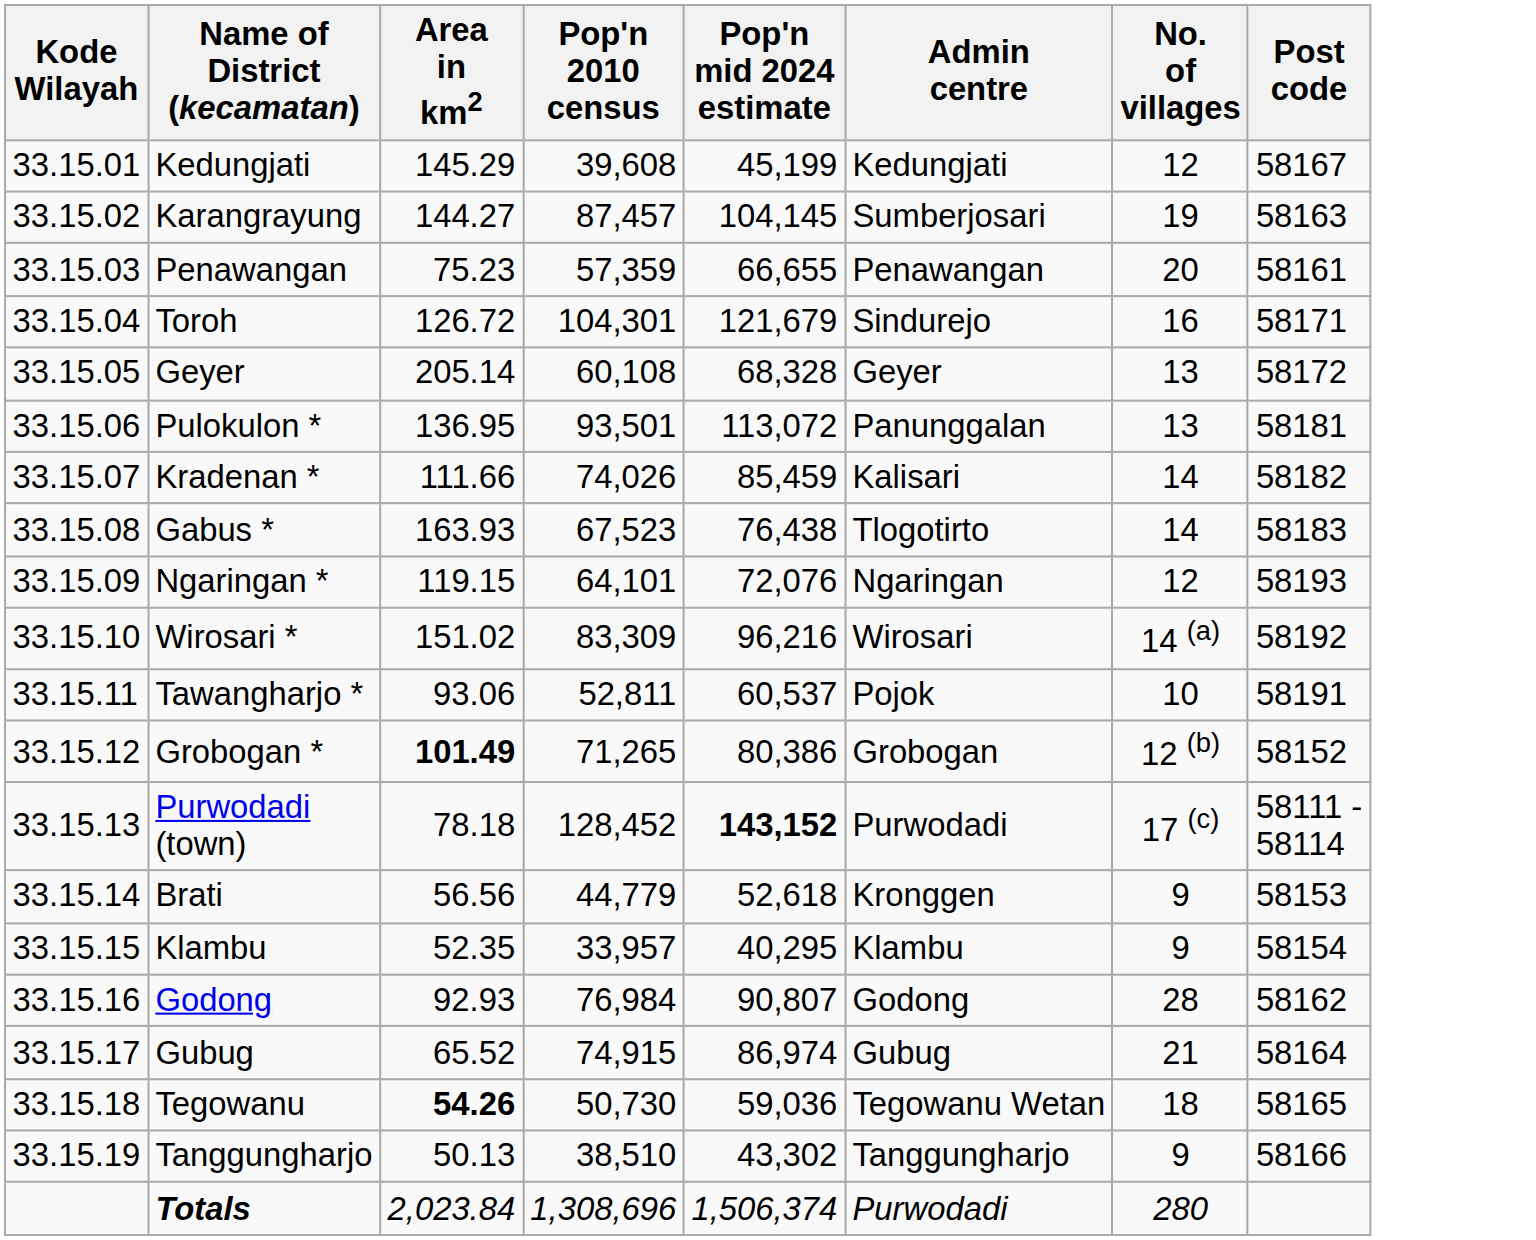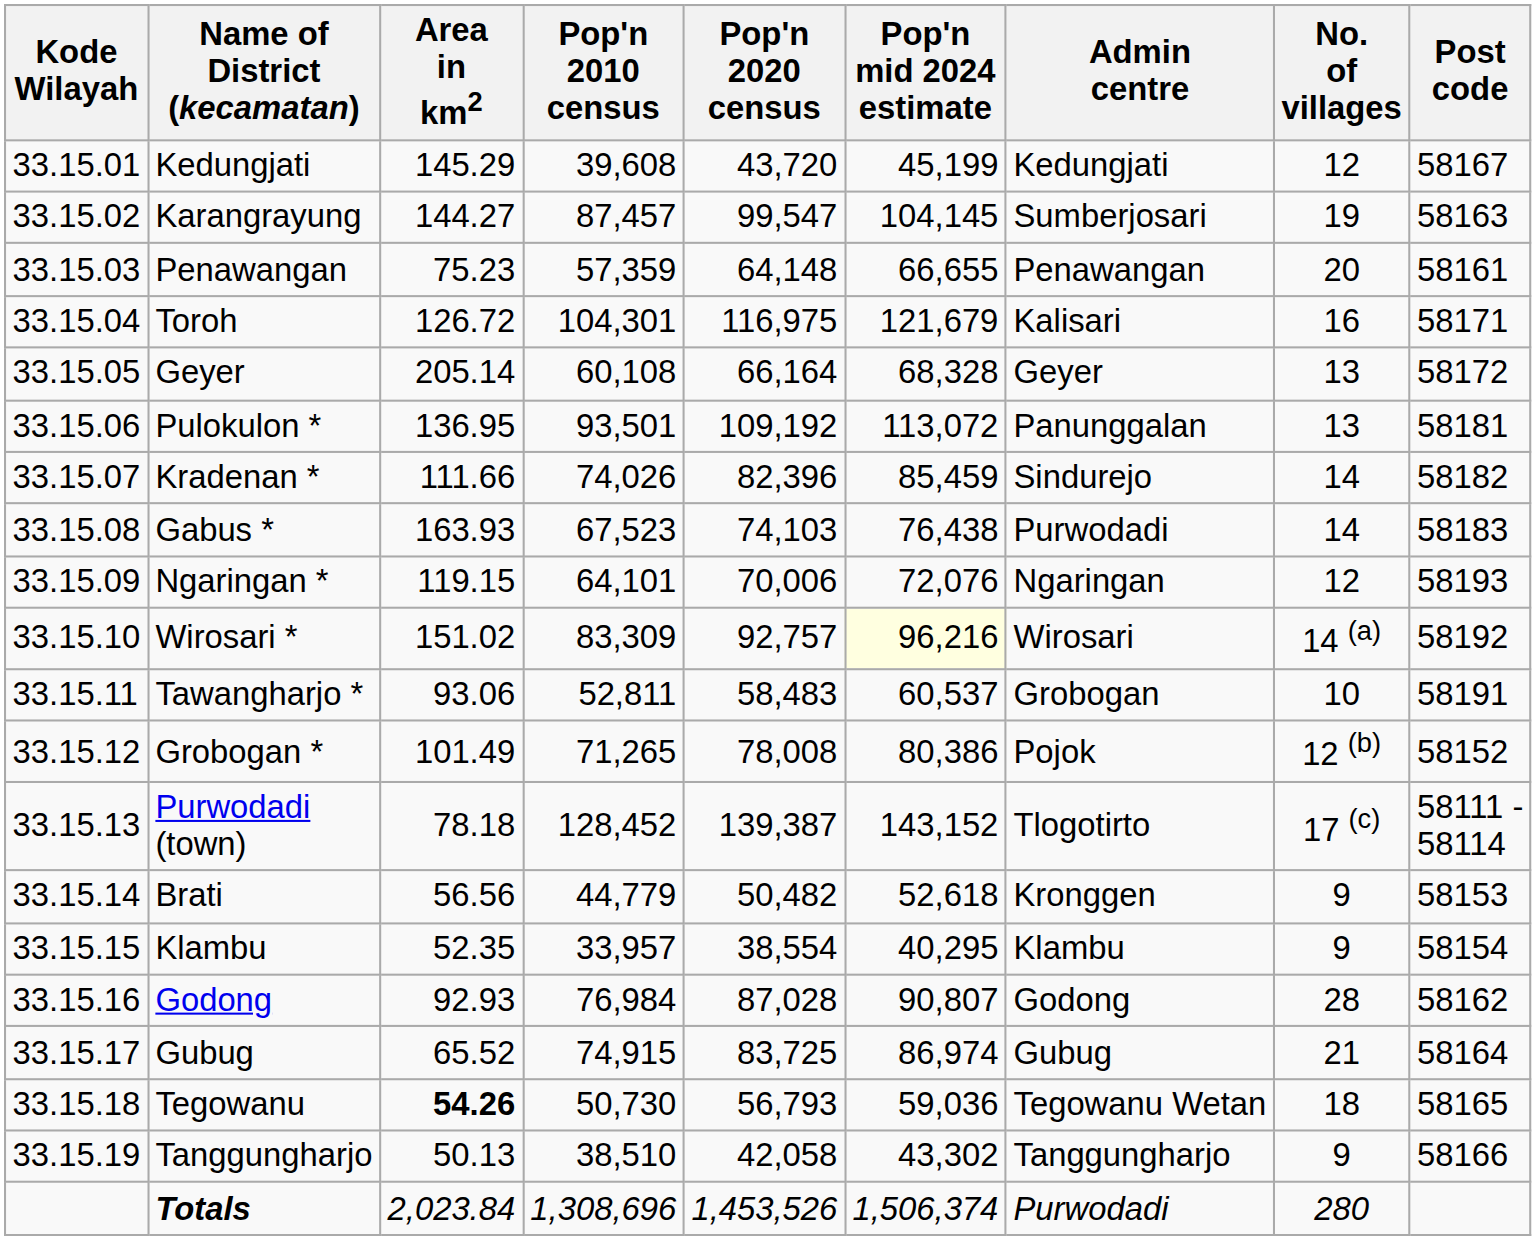+ column: Pop'n 2020 census | 43,720 | 99,547 | 64,148 | 116,975 | 66,164 | 109,192 | 82,396 | 74,103 | 70,006 | 92,757 | 58,483 | 78,008 | 139,387 | 50,482 | 38,554 | 87,028 | 83,725 | 56,793 | 42,058 | 1,453,526
Toroh | Admin centre: Sindurejo -> Kalisari
Kradenan * | Admin centre: Kalisari -> Sindurejo
Gabus * | Admin centre: Tlogotirto -> Purwodadi
Wirosari * | Pop'n mid 2024 estimate: no background -> lightyellow background
Tawangharjo * | Admin centre: Pojok -> Grobogan
Grobogan * | Area in km2: bold -> normal
Grobogan * | Admin centre: Grobogan -> Pojok
Purwodadi (town) | Pop'n mid 2024 estimate: bold -> normal
Purwodadi (town) | Admin centre: Purwodadi -> Tlogotirto
